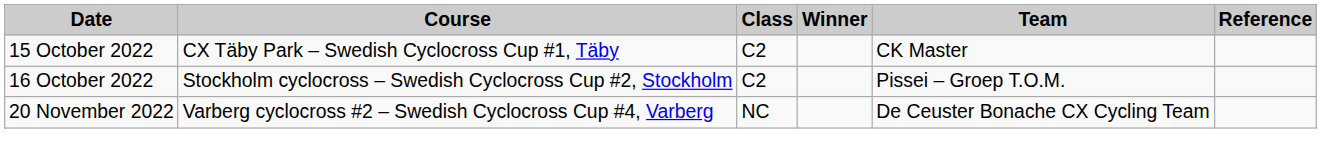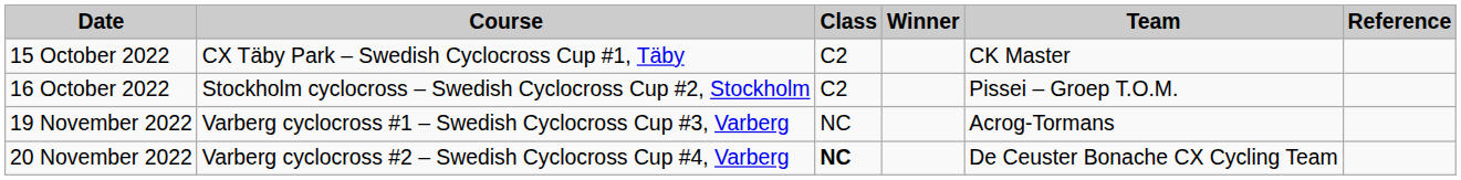+ row: 19 November 2022 | Varberg cyclocross #1 – Swedish Cyclocross Cup #3, Varberg | NC | Acrog-Tormans
20 November 2022 | Class: normal -> bold
